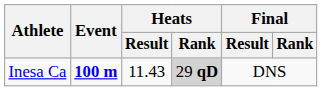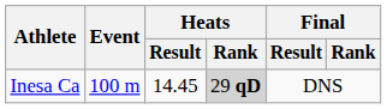Inesa Ca | Event: bold -> normal
Inesa Ca | Heats / Result: 11.43 -> 14.45
